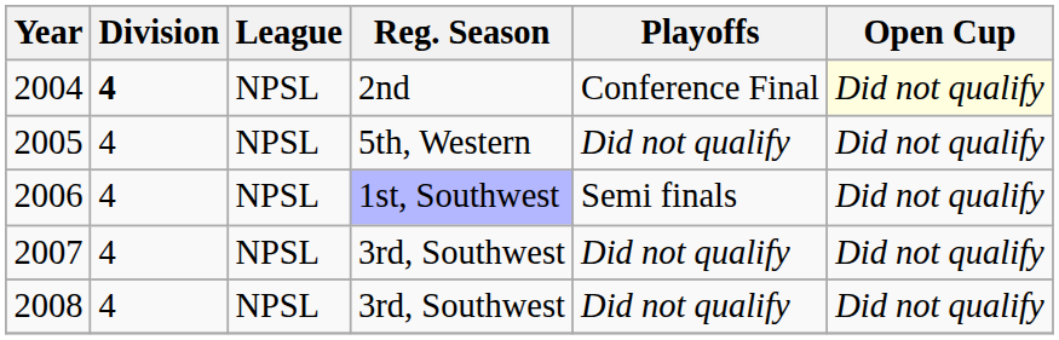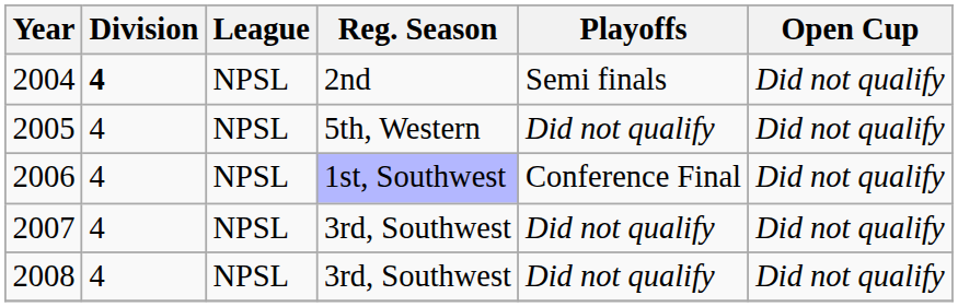2004 | Playoffs: Conference Final -> Semi finals
2004 | Open Cup: lightyellow background -> no background
2006 | Playoffs: Semi finals -> Conference Final
